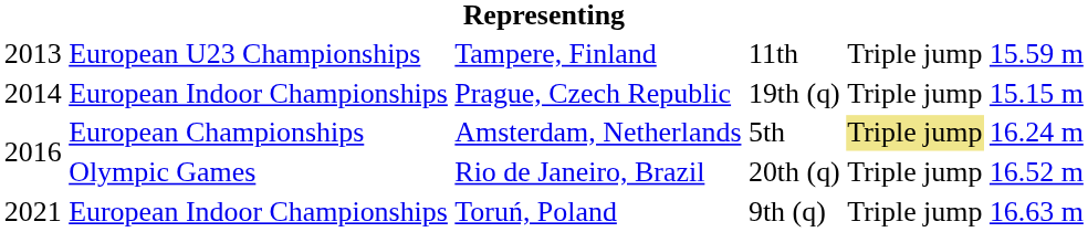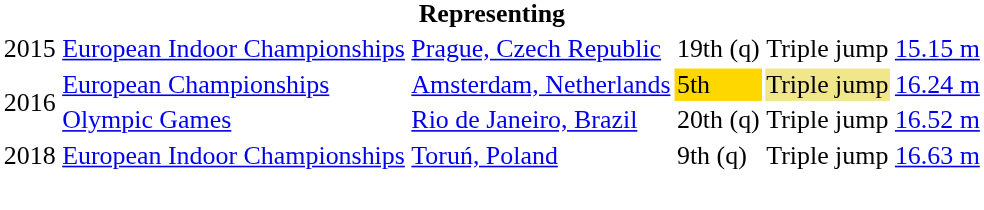- row: 2013 | European U23 Championships | Tampere, Finland | 11th | Triple jump | 15.59 m
Prague, Czech Republic | column 1: 2014 -> 2015
Amsterdam, Netherlands | column 4: no background -> gold background
Toruń, Poland | column 1: 2021 -> 2018
